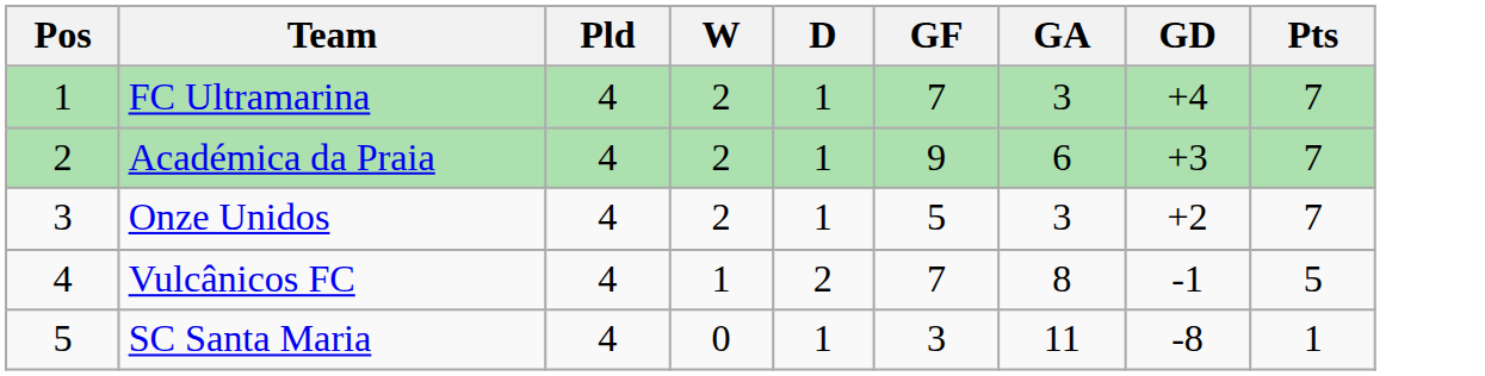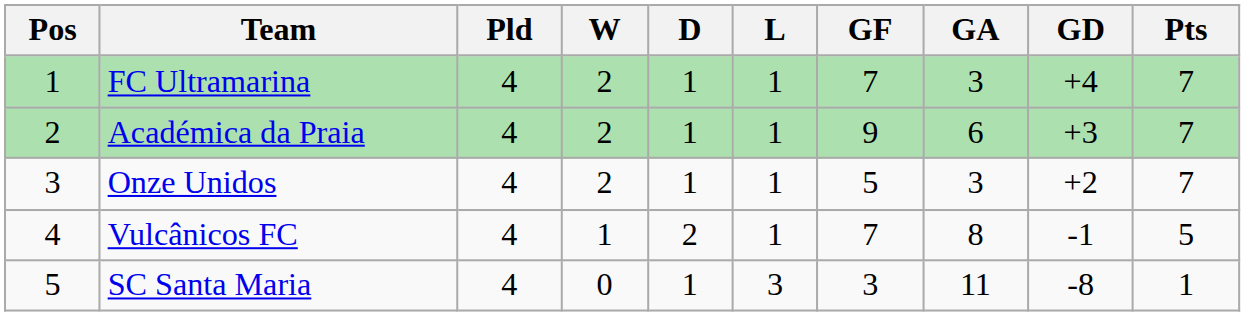+ column: L | 1 | 1 | 1 | 1 | 3
